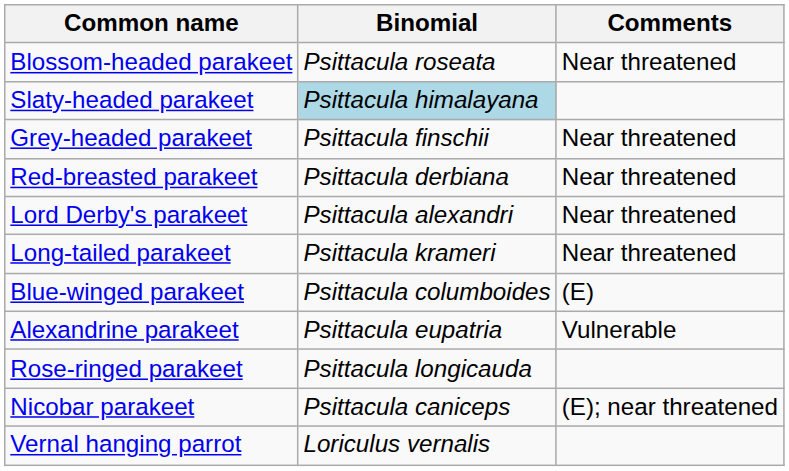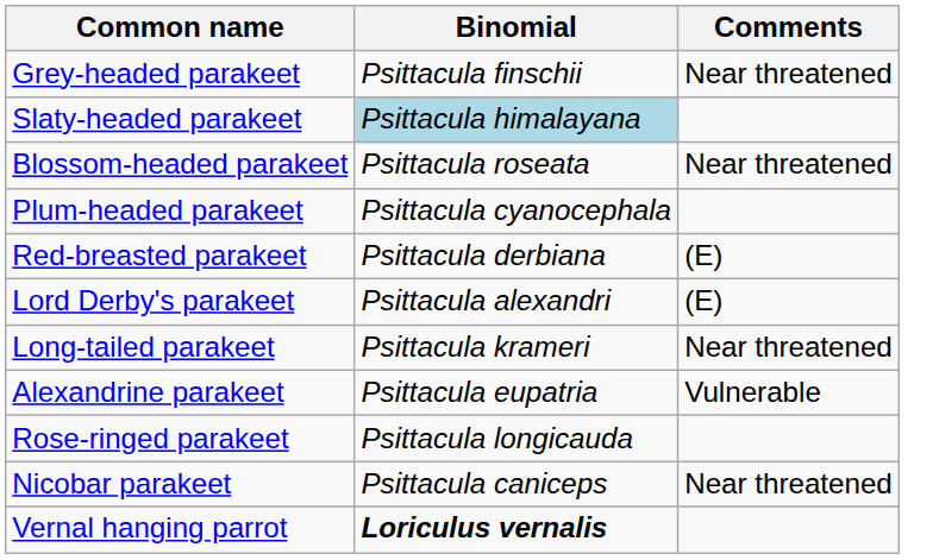rows swapped: Grey-headed parakeet <-> Blossom-headed parakeet
+ row: Plum-headed parakeet | Psittacula cyanocephala
Red-breasted parakeet | Comments: Near threatened -> (E)
Lord Derby's parakeet | Comments: Near threatened -> (E)
- row: Blue-winged parakeet | Psittacula columboides | (E)
Nicobar parakeet | Comments: (E); near threatened -> Near threatened
Vernal hanging parrot | Binomial: normal -> bold
